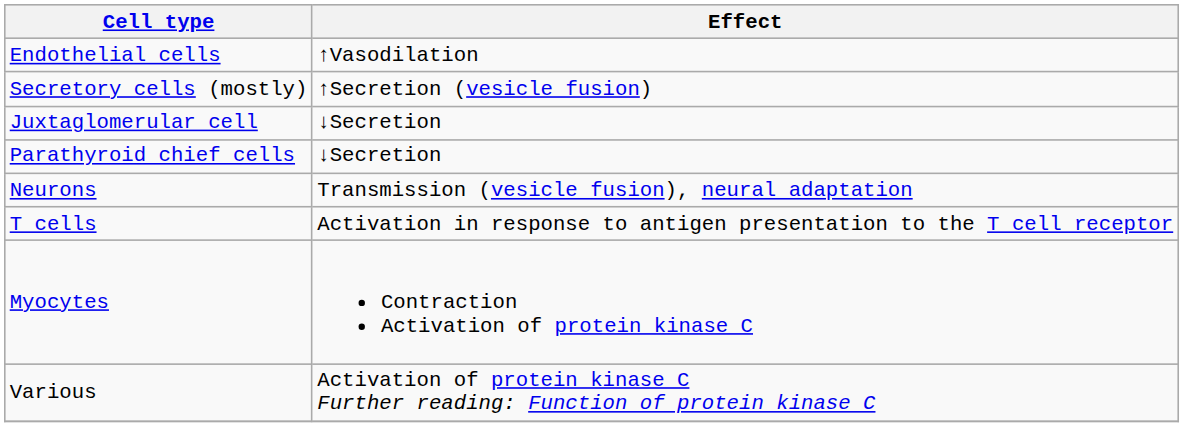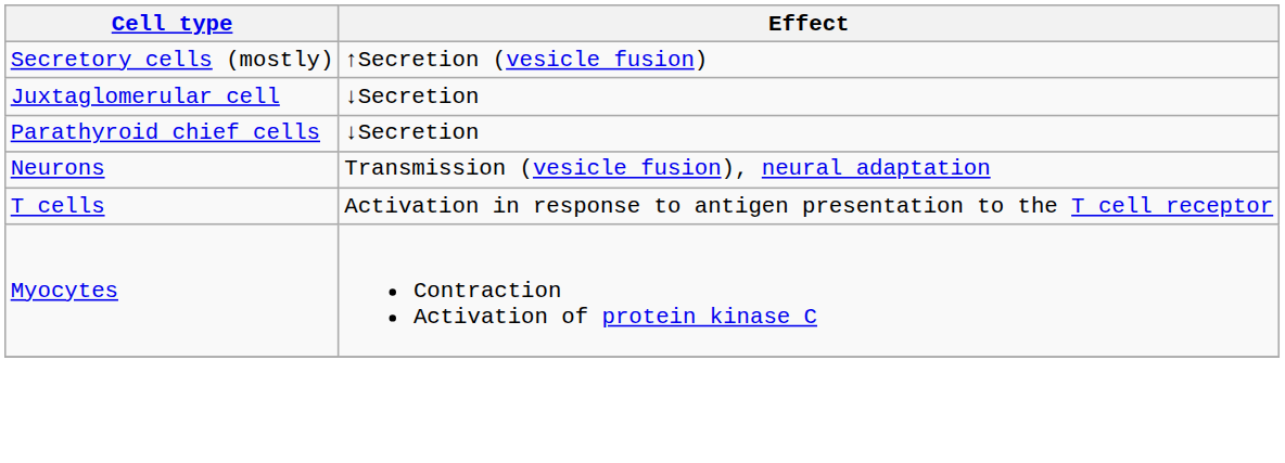- row: Endothelial cells | ↑Vasodilation
- row: Various | Activation of protein kinase C Further reading: Function of protein kinase C
